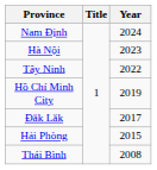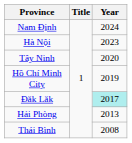Tây Ninh | Year: 2022 -> 2020
Đắk Lắk | Year: no background -> paleturquoise background
Hải Phòng | Year: 2015 -> 2013
